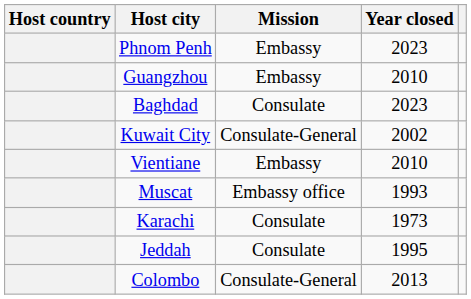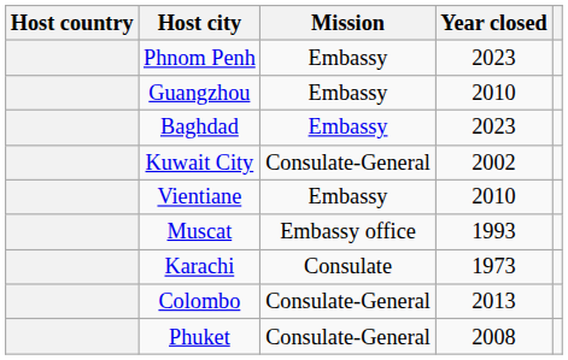Baghdad | Mission: Consulate -> Embassy
- row: Jeddah | Consulate | 1995
+ row: Phuket | Consulate-General | 2008
